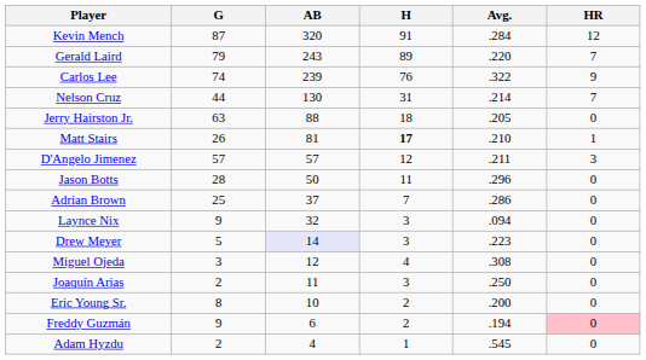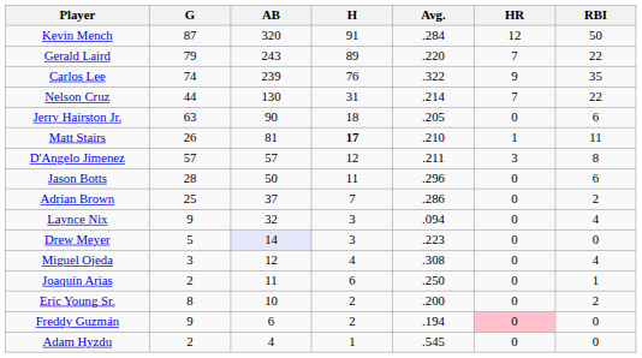+ column: RBI | 50 | 22 | 35 | 22 | 6 | 11 | 8 | 6 | 2 | 4 | 0 | 4 | 1 | 2 | 0 | 0
Jerry Hairston Jr. | AB: 88 -> 90
Joaquín Arias | H: 3 -> 6
